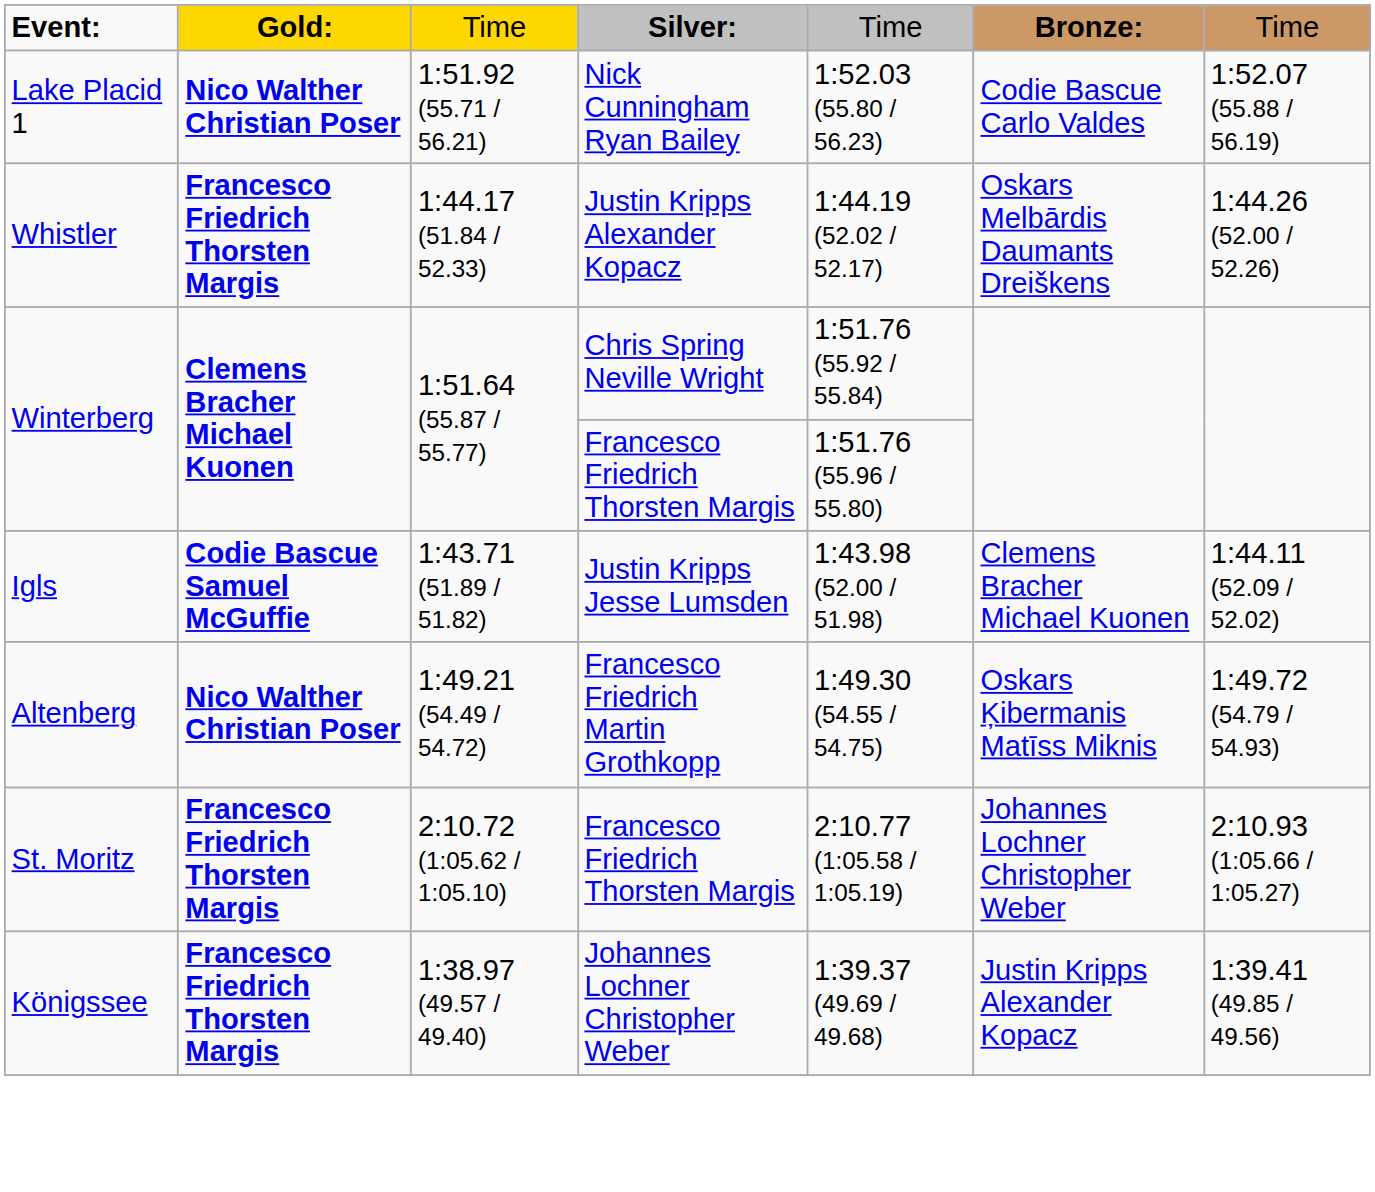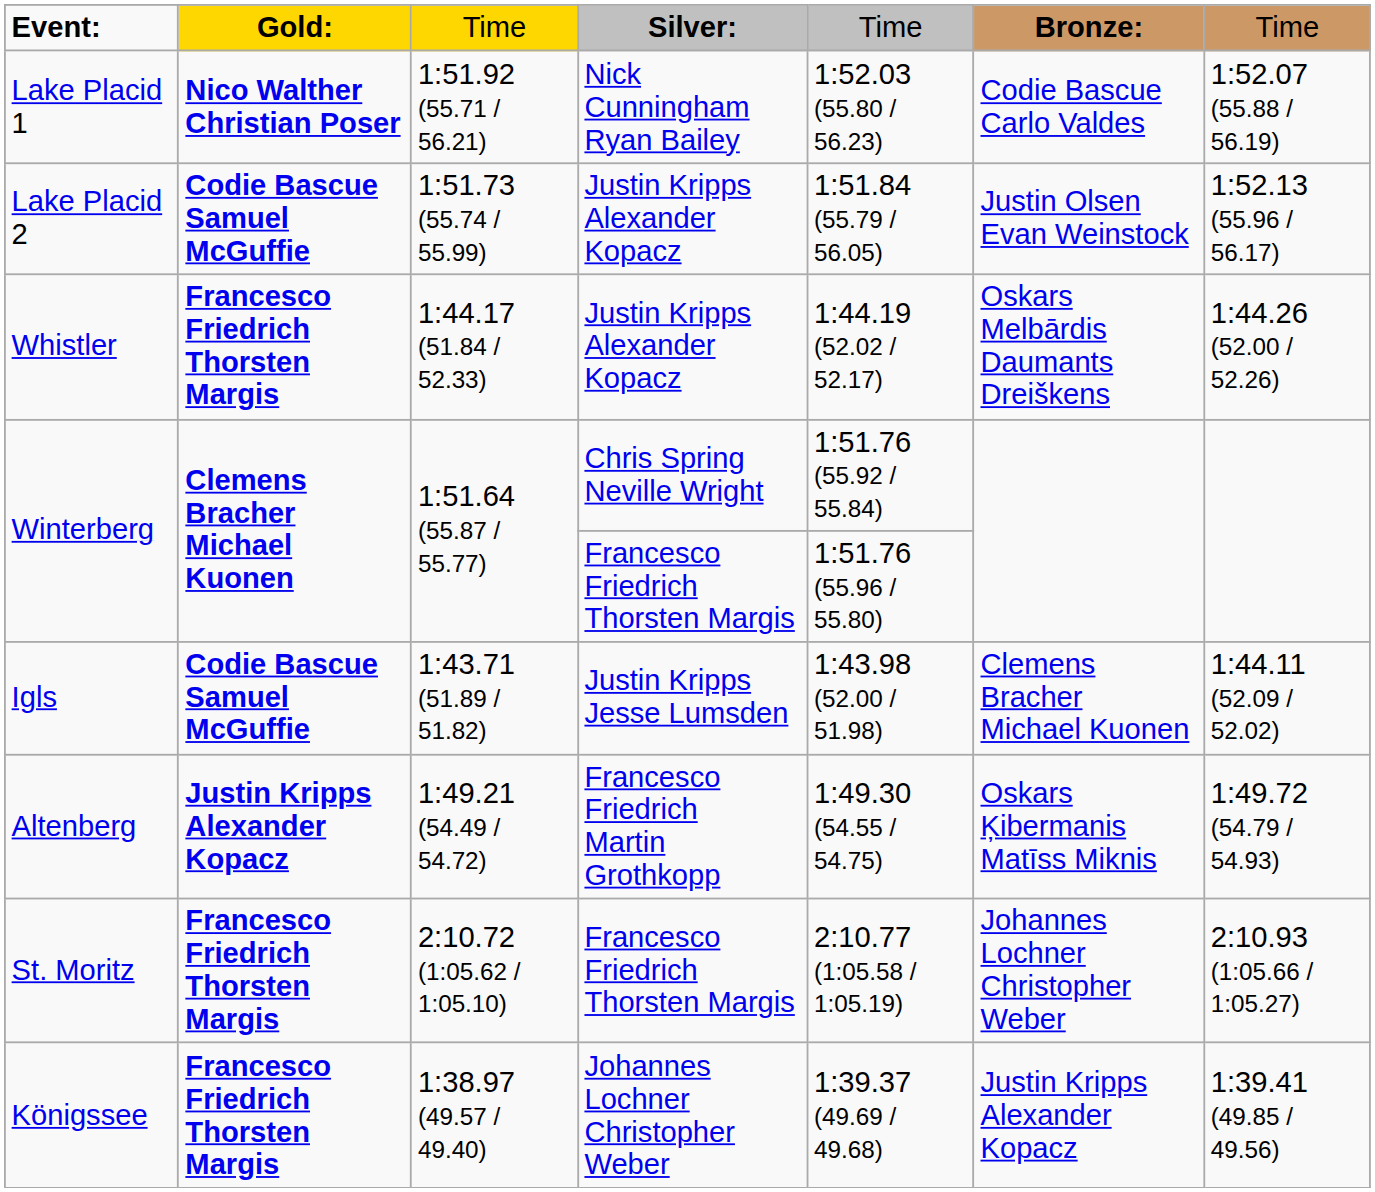+ row: Lake Placid 2 | Codie Bascue Samuel McGuffie | 1:51.73 (55.74 / 55.99) | Justin Kripps Alexander Kopacz | 1:51.84 (55.79 / 56.05) | Justin Olsen Evan Weinstock | 1:52.13 (55.96 / 56.17)
Altenberg | column 2: Nico Walther Christian Poser -> Justin Kripps Alexander Kopacz
